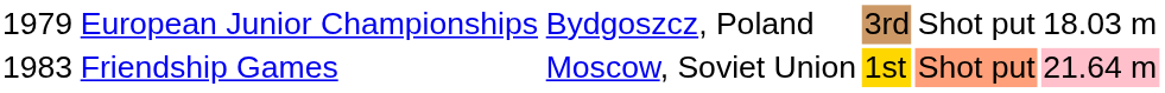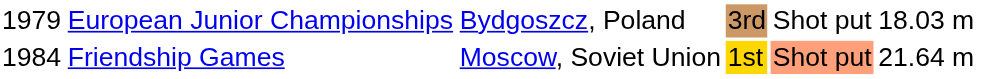Friendship Games | column 1: 1983 -> 1984
Friendship Games | column 6: pink background -> no background
